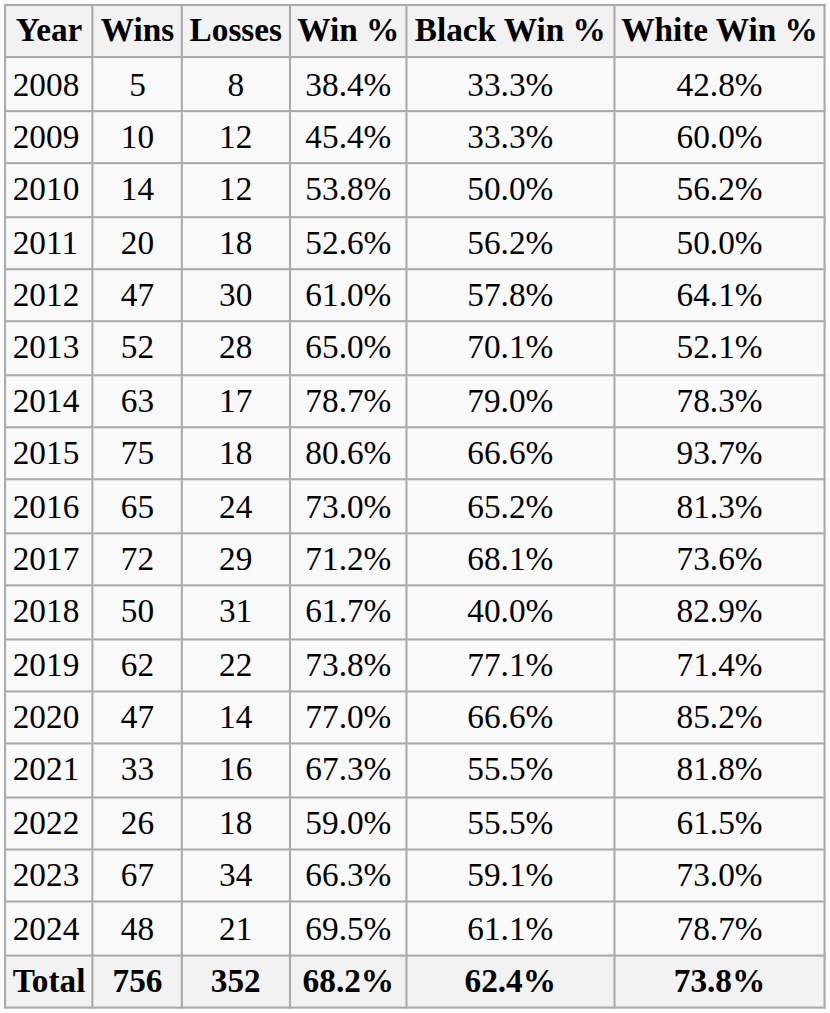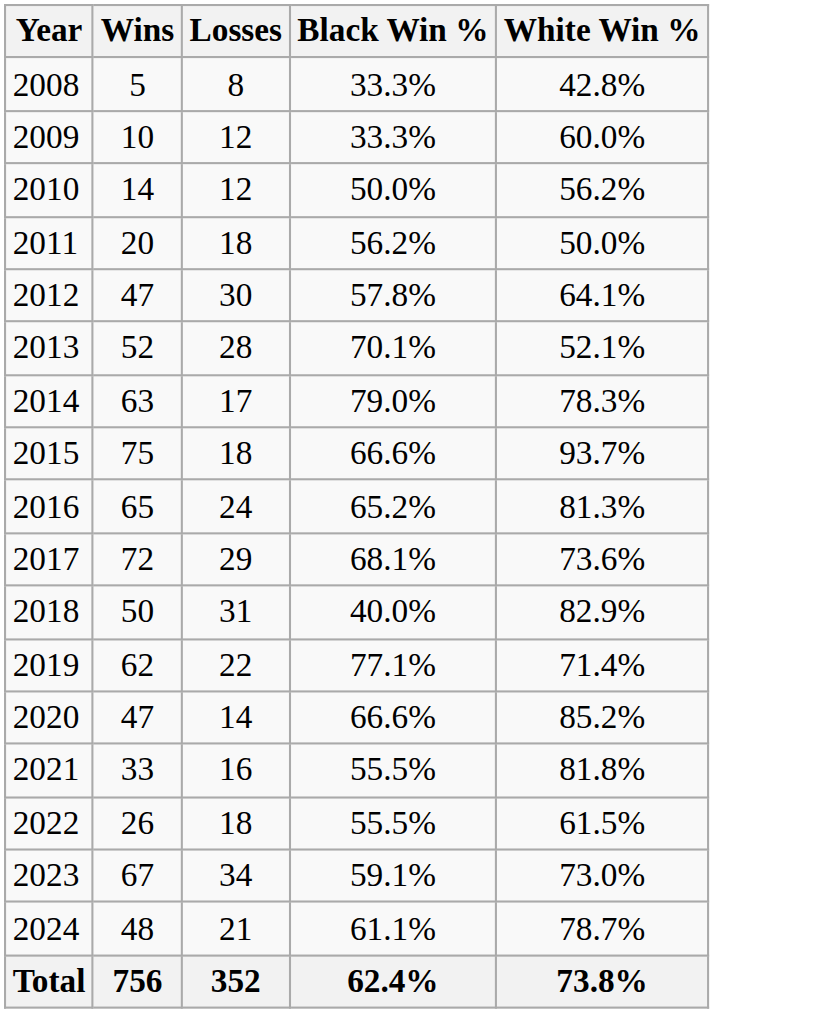- column: Win % | 38.4% | 45.4% | 53.8% | 52.6% | 61.0% | 65.0% | 78.7% | 80.6% | 73.0% | 71.2% | 61.7% | 73.8% | 77.0% | 67.3% | 59.0% | 66.3% | 69.5% | 68.2%
